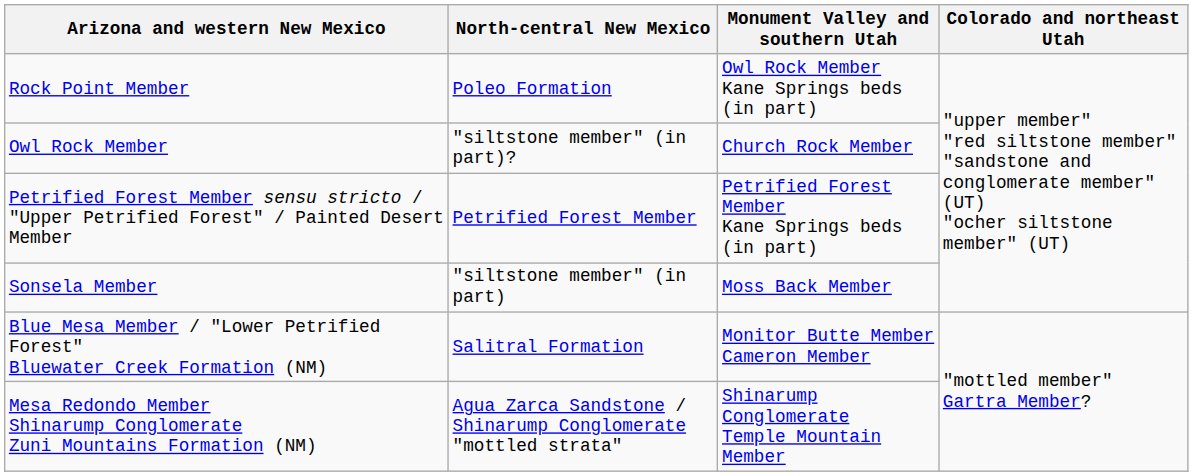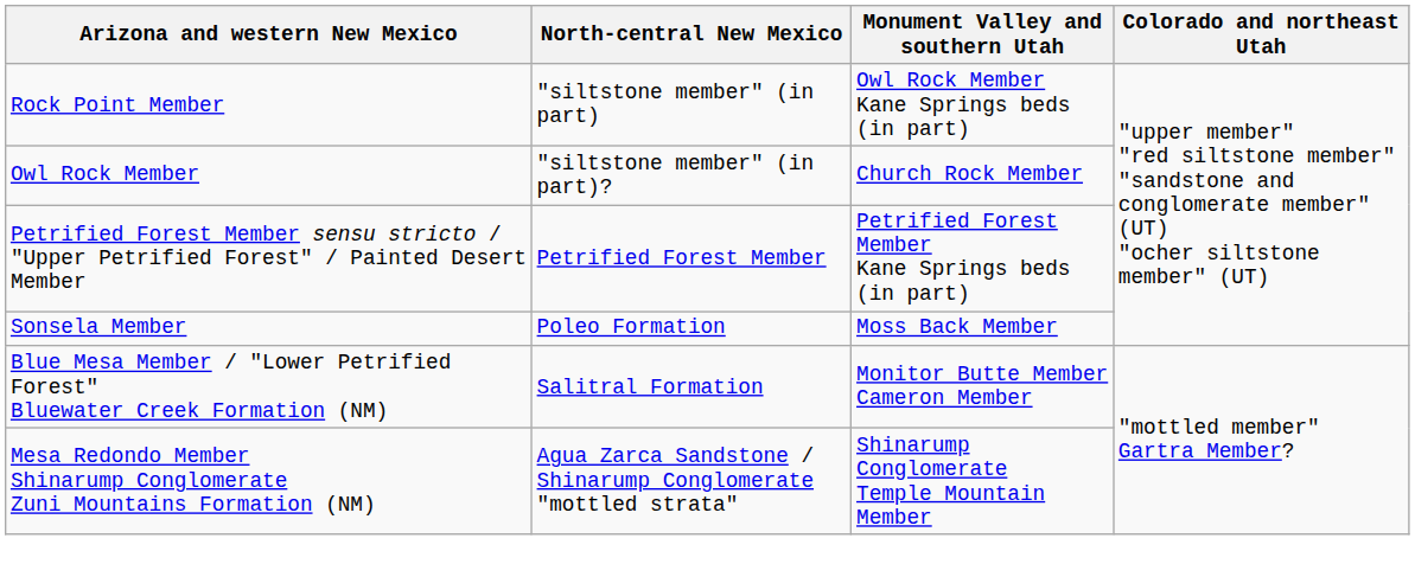Rock Point Member | North-central New Mexico: Poleo Formation -> "siltstone member" (in part)
Sonsela Member | North-central New Mexico: "siltstone member" (in part) -> Poleo Formation
